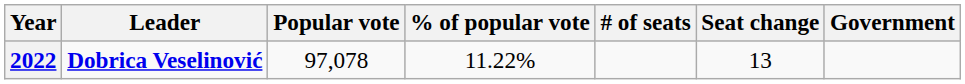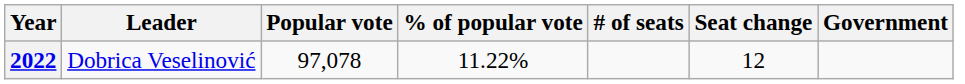2022 | Leader: bold -> normal
2022 | Seat change: 13 -> 12
